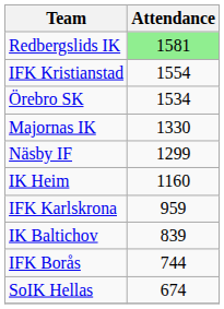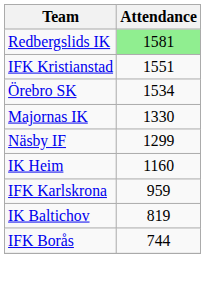IFK Kristianstad | Attendance: 1554 -> 1551
IK Baltichov | Attendance: 839 -> 819
- row: SoIK Hellas | 674
